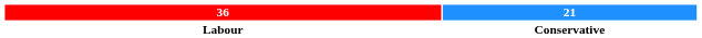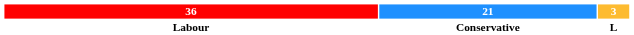+ column: 3 | L
